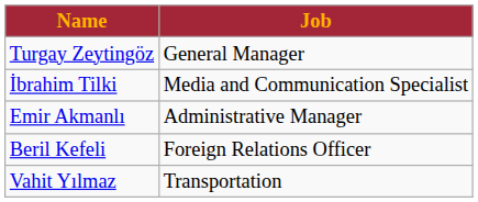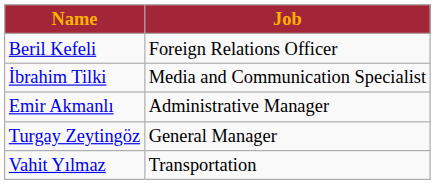rows swapped: Turgay Zeytingöz <-> Beril Kefeli
